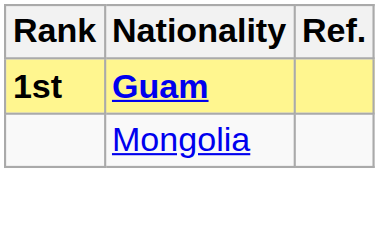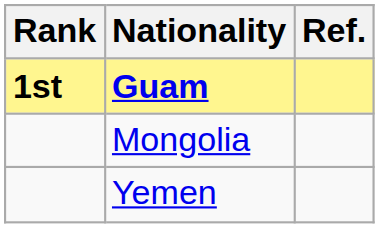+ row: Yemen
